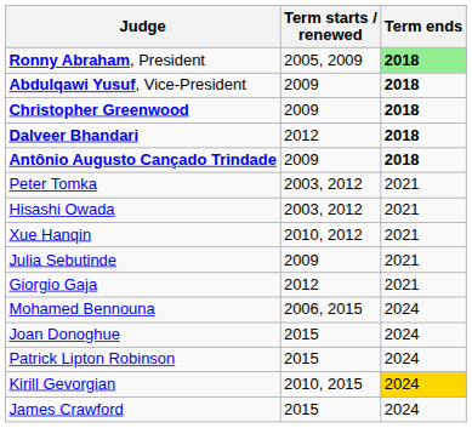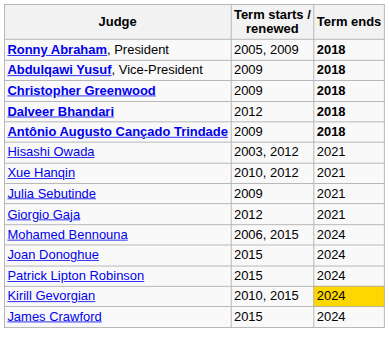Ronny Abraham, President | Term ends: lightgreen background -> no background
- row: Peter Tomka | 2003, 2012 | 2021
